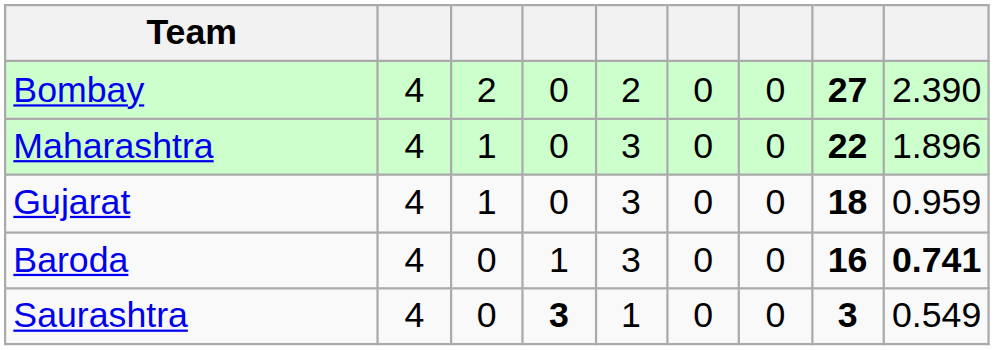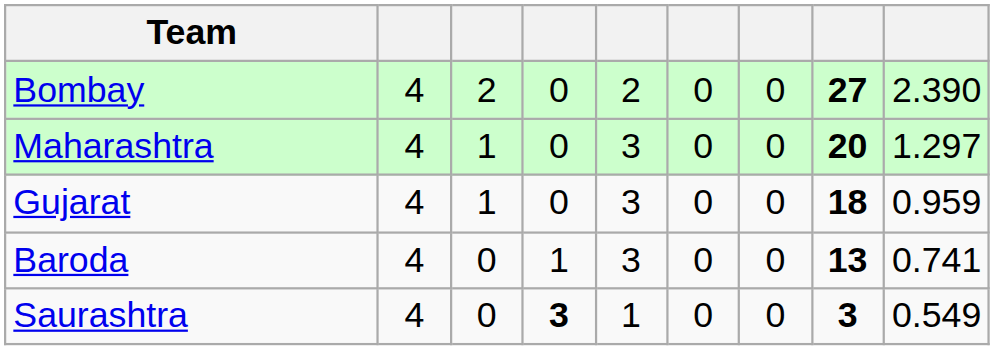Maharashtra | column 8: 22 -> 20
Maharashtra | column 9: 1.896 -> 1.297
Baroda | column 8: 16 -> 13
Baroda | column 9: bold -> normal
